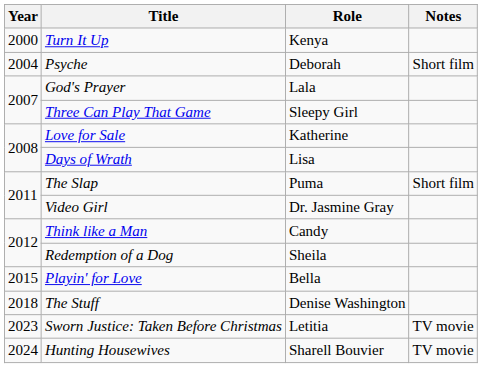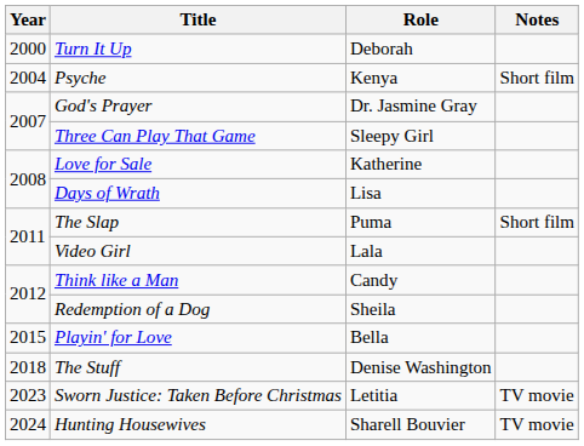Turn It Up | Role: Kenya -> Deborah
Psyche | Role: Deborah -> Kenya
God's Prayer | Role: Lala -> Dr. Jasmine Gray
Video Girl | Role: Dr. Jasmine Gray -> Lala
